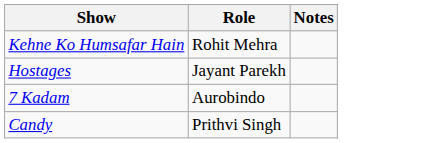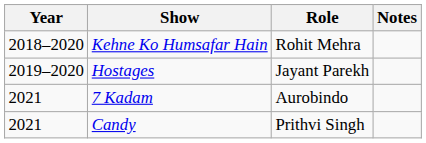+ column: Year | 2018–2020 | 2019–2020 | 2021 | 2021
